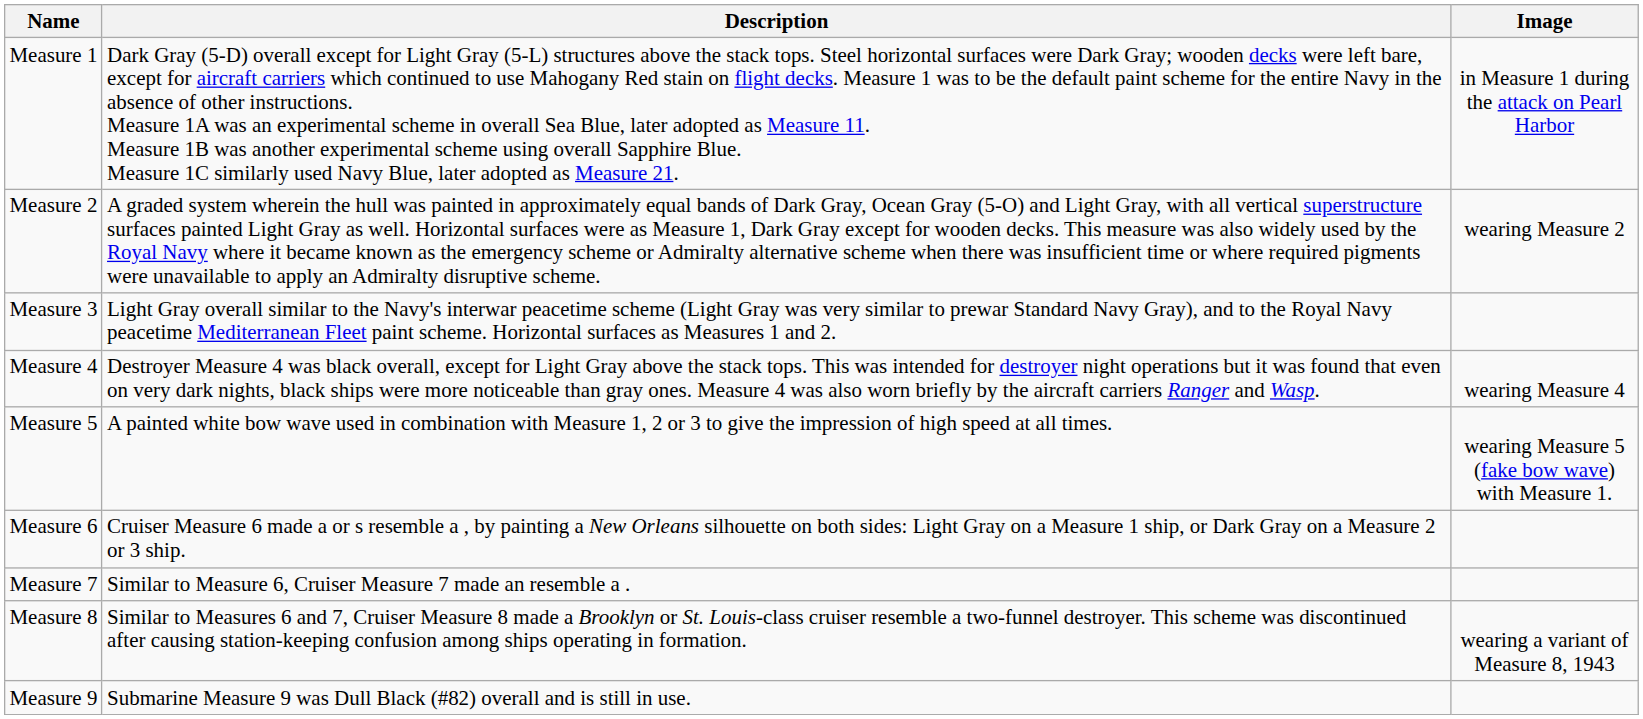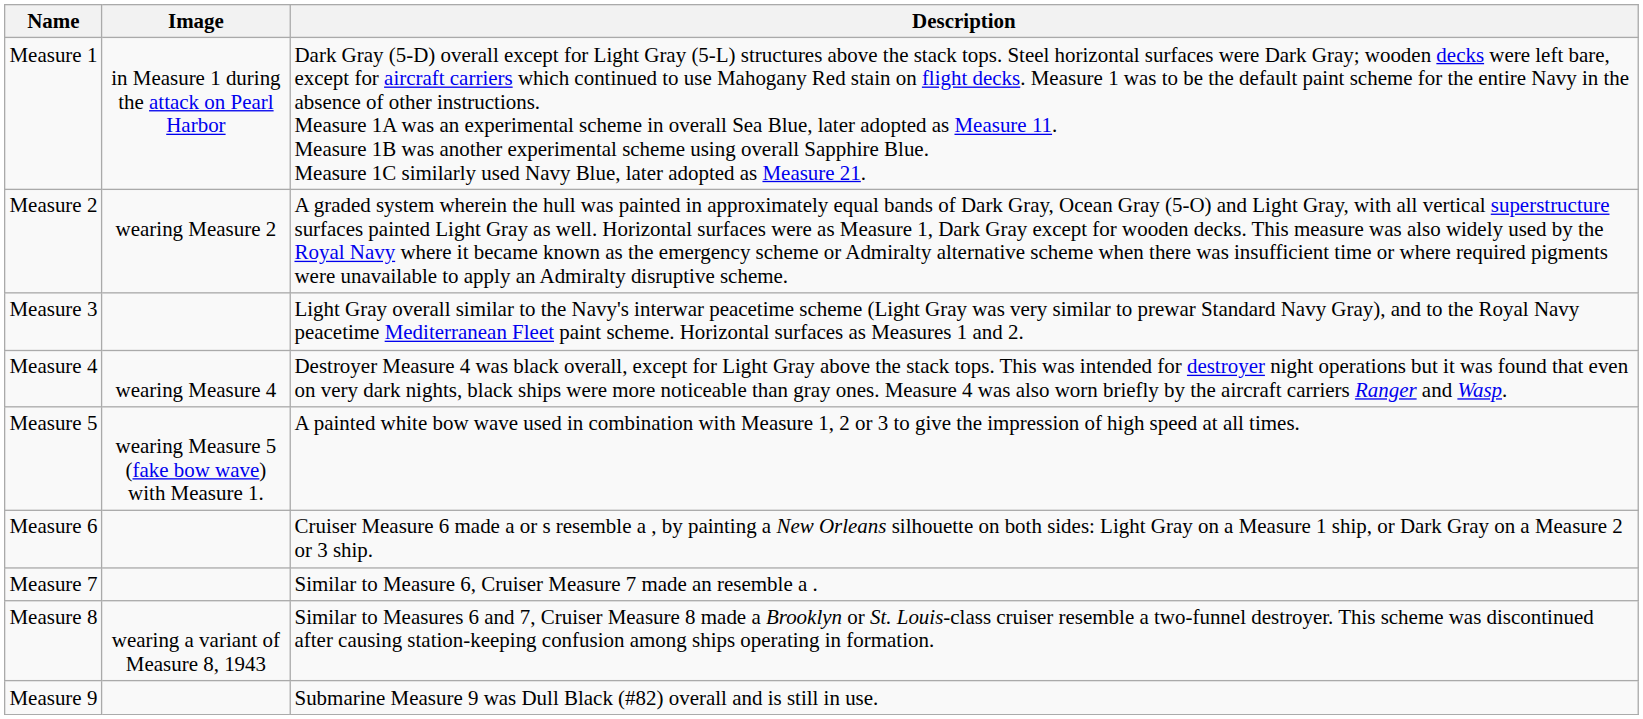columns swapped: Description <-> Image
